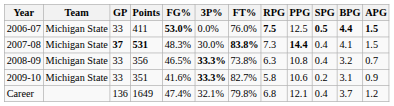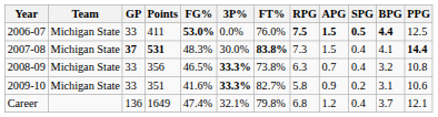columns swapped: APG <-> PPG
